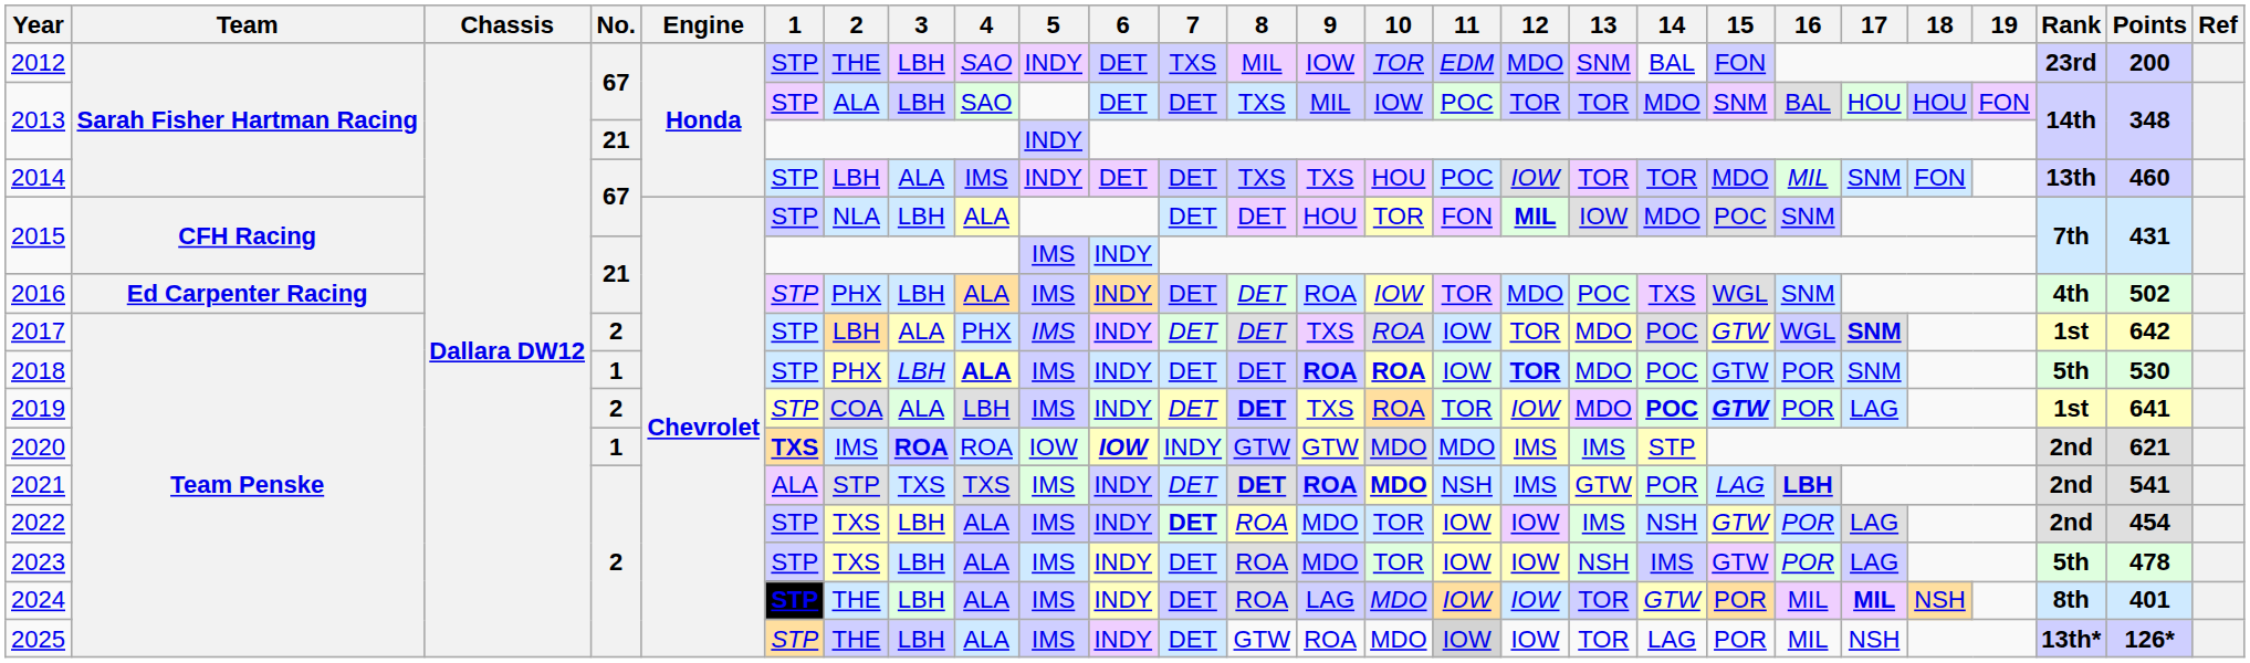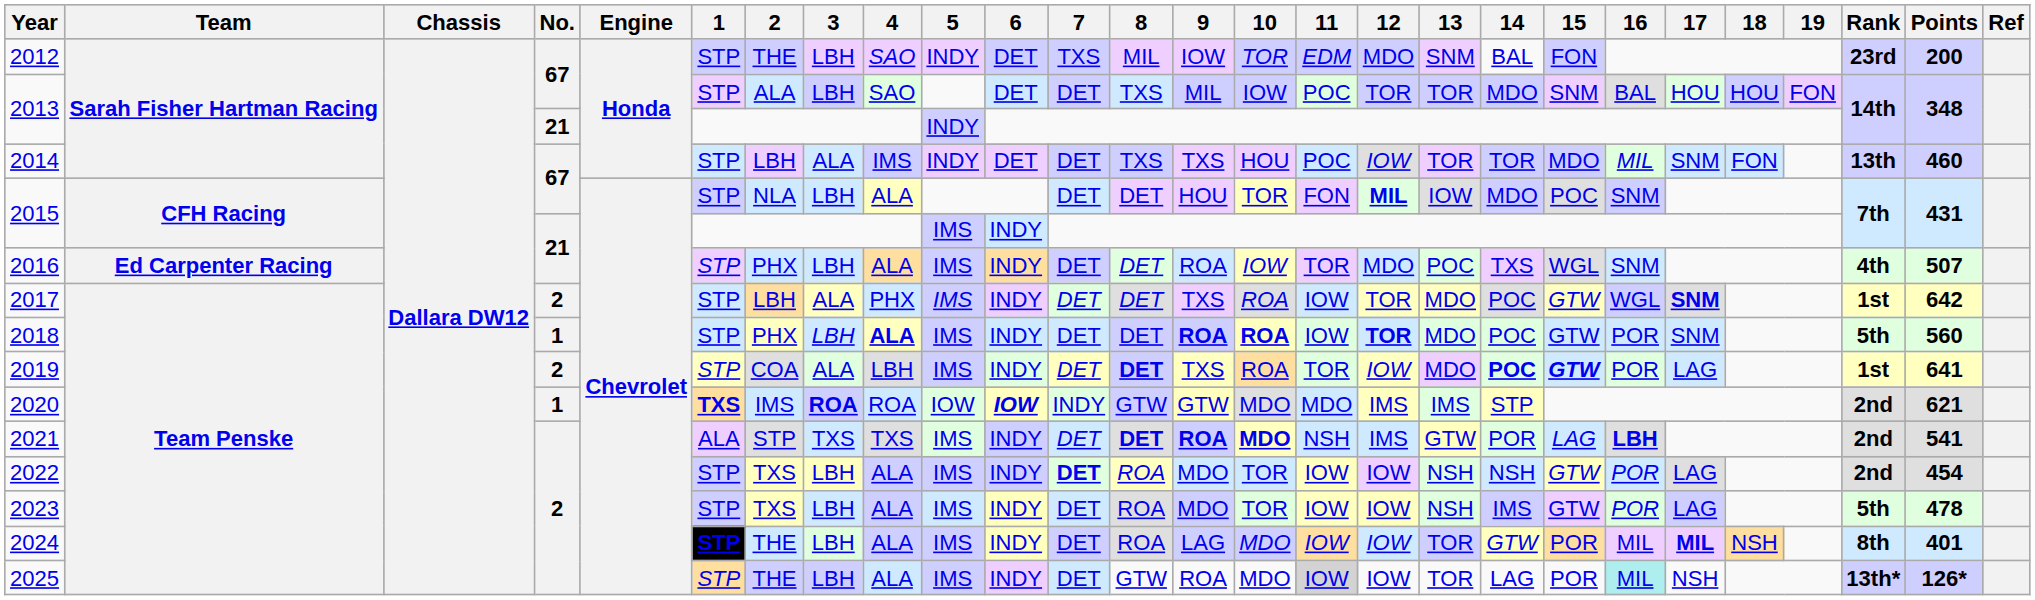2016 | Points: 502 -> 507
2018 | Points: 530 -> 560
2022 | 13: IMS -> NSH
2025 | 16: no background -> paleturquoise background
